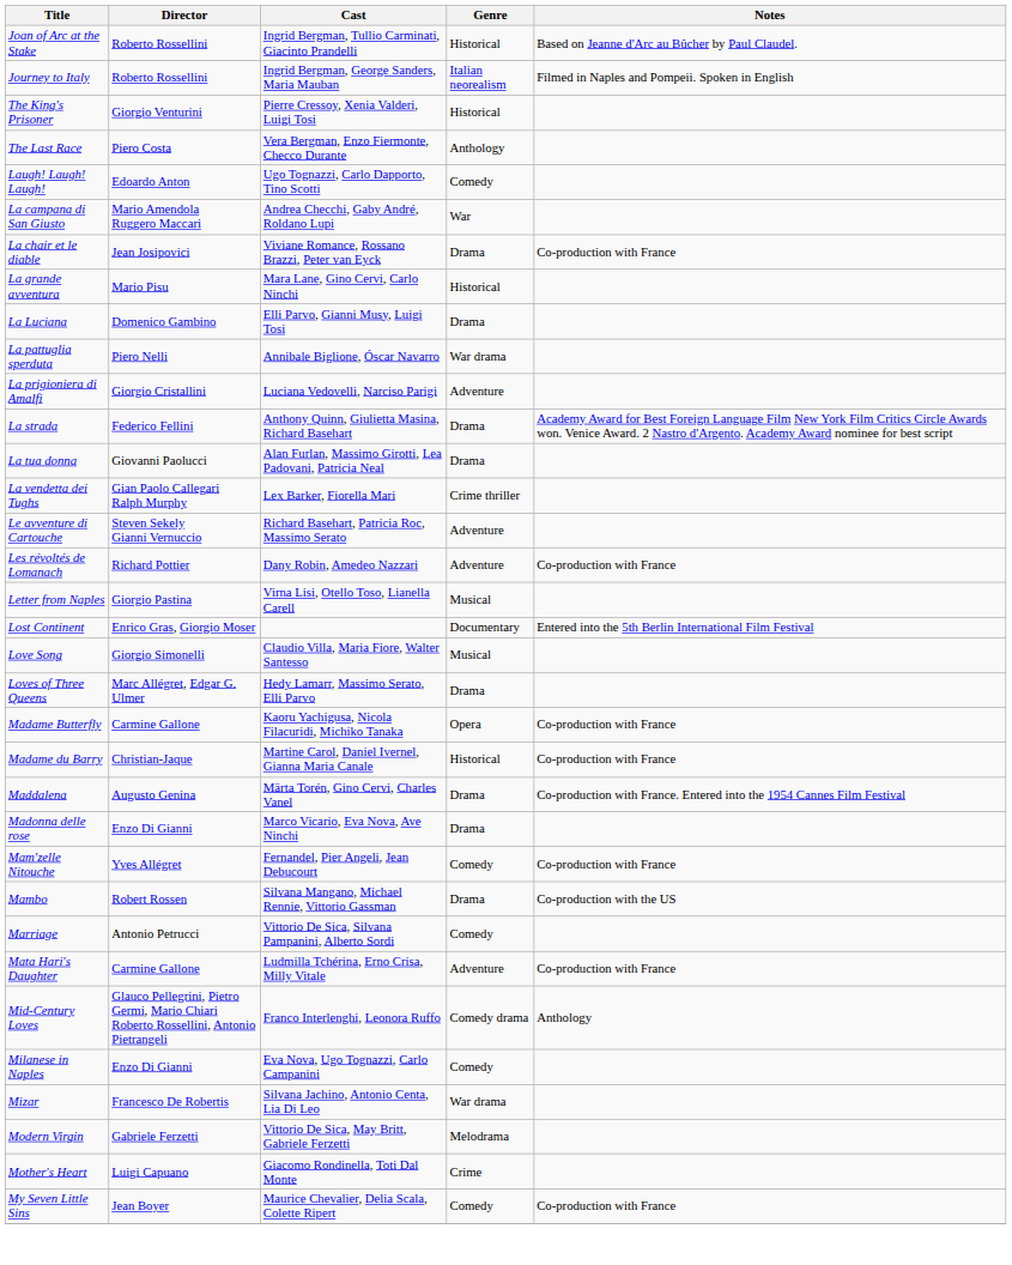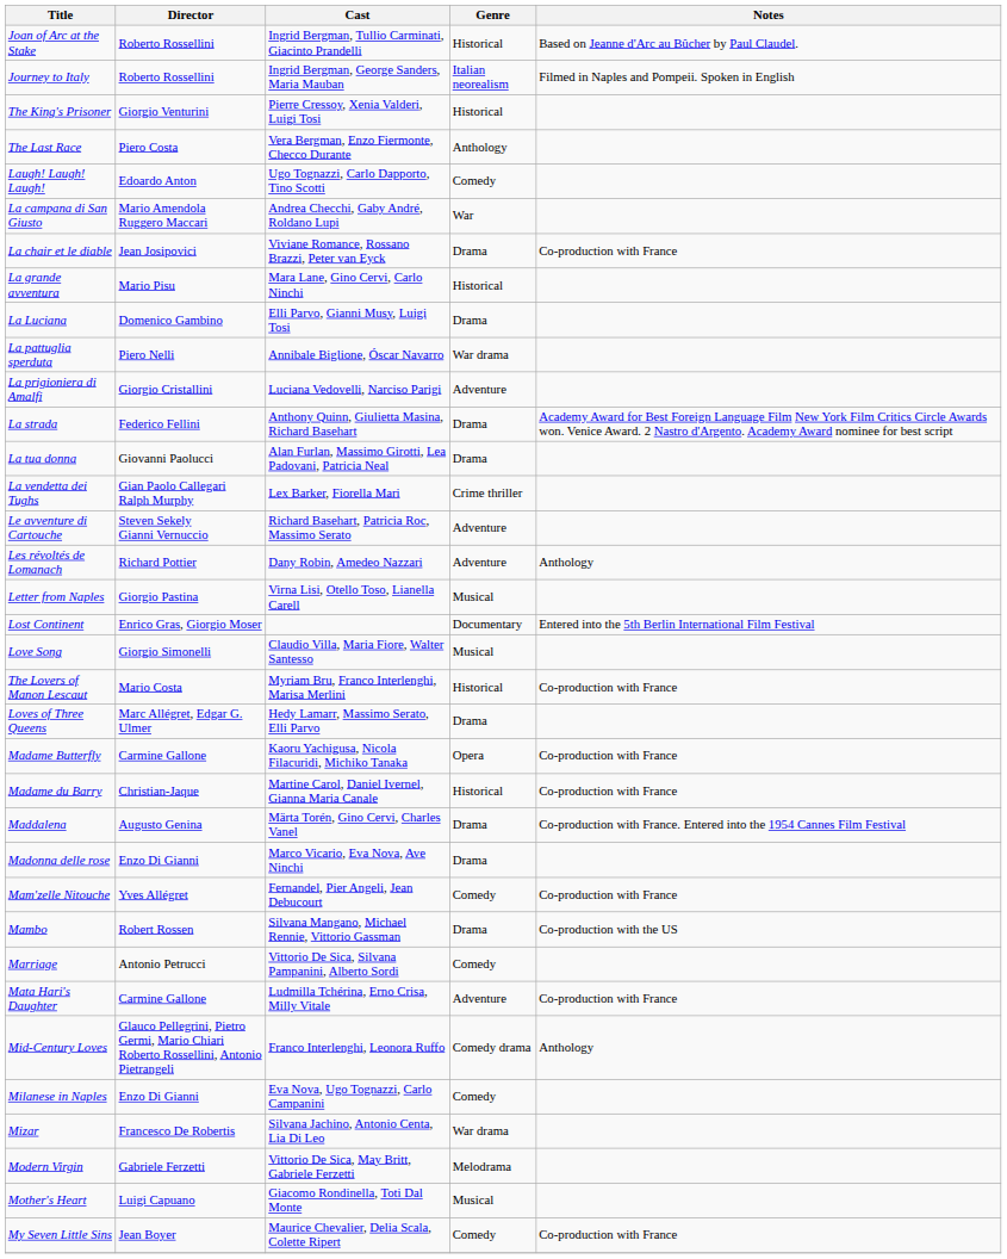Les révoltés de Lomanach | Notes: Co-production with France -> Anthology
+ row: The Lovers of Manon Lescaut | Mario Costa | Myriam Bru, Franco Interlenghi, Marisa Merlini | Historical | Co-production with France
Mother's Heart | Genre: Crime -> Musical
